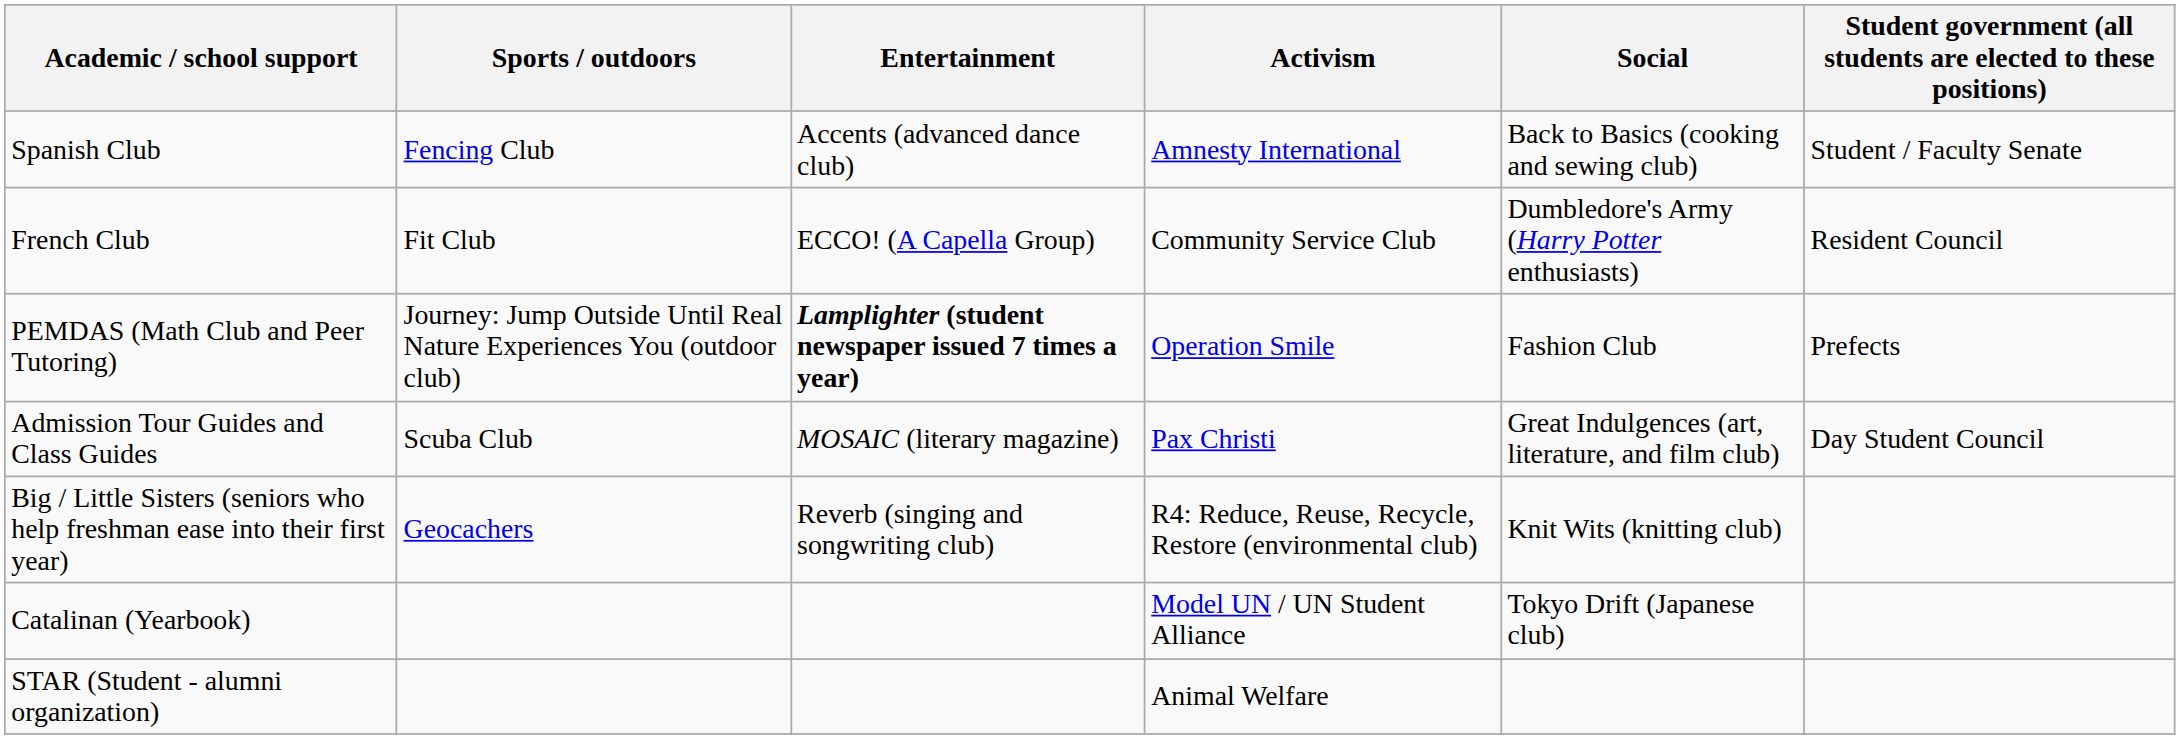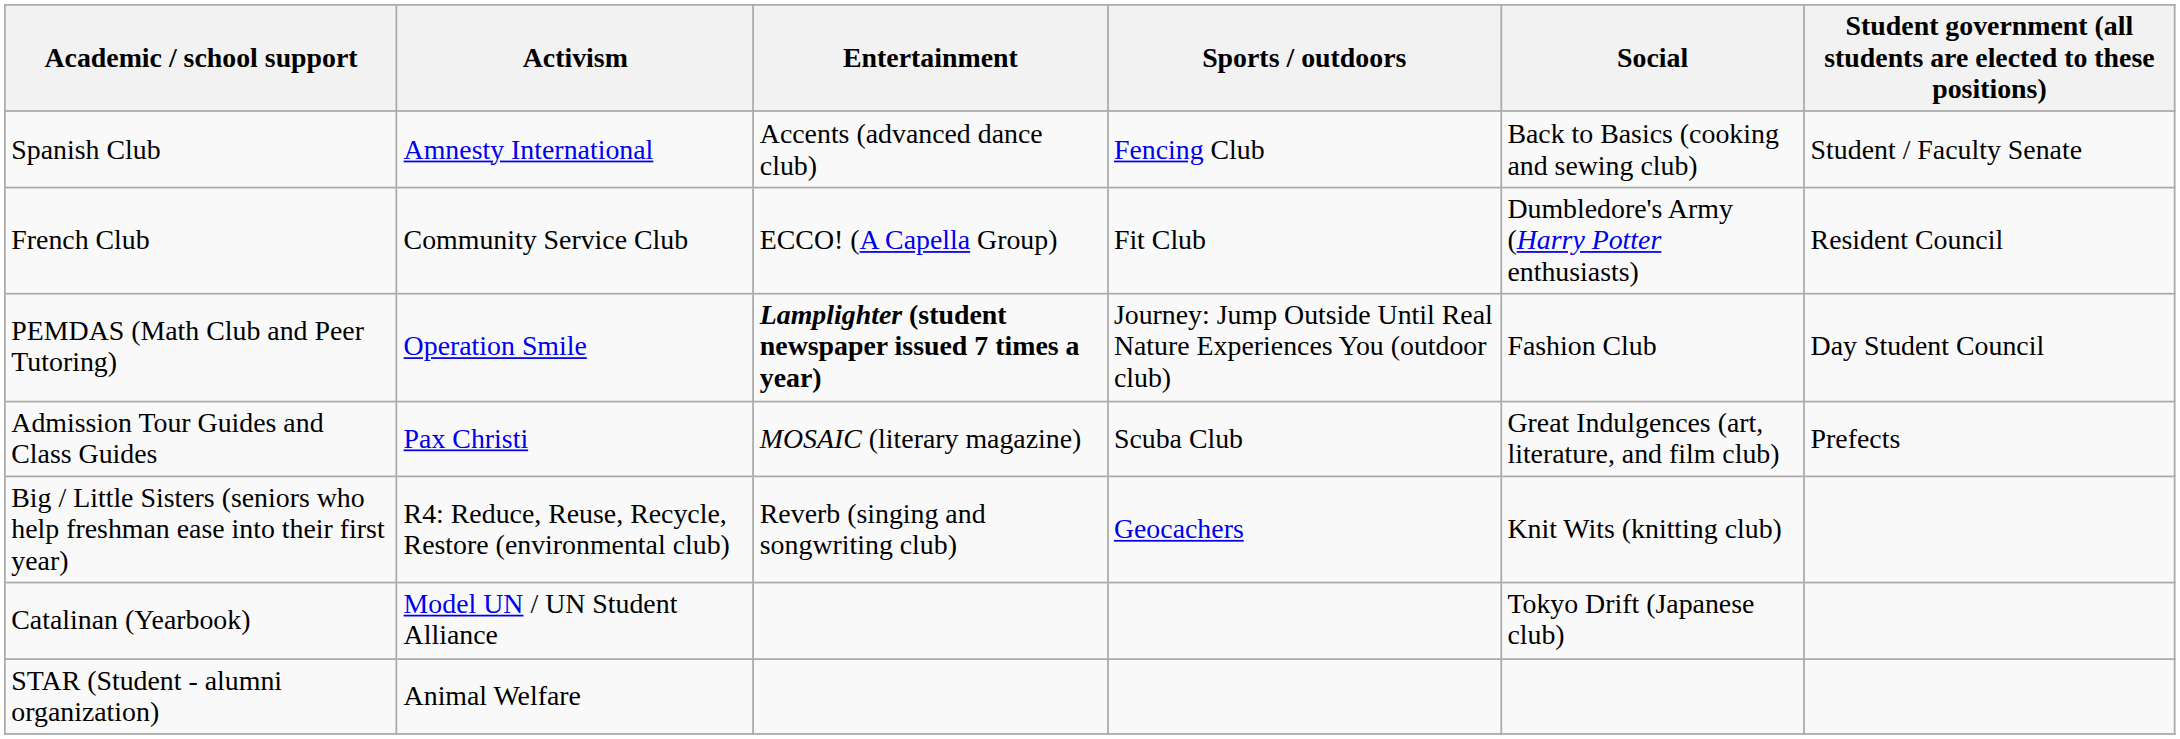columns swapped: Activism <-> Sports / outdoors
PEMDAS (Math Club and Peer Tutoring) | column 6: Prefects -> Day Student Council
Admission Tour Guides and Class Guides | column 6: Day Student Council -> Prefects
